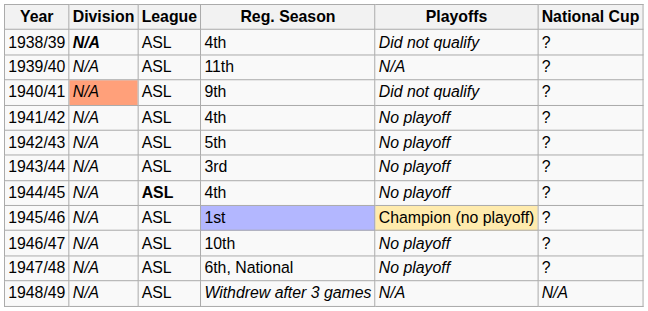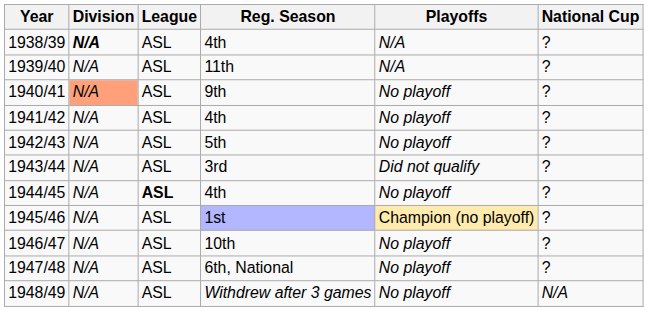1938/39 | Playoffs: Did not qualify -> N/A
1940/41 | Playoffs: Did not qualify -> No playoff
1943/44 | Playoffs: No playoff -> Did not qualify
1948/49 | Playoffs: N/A -> No playoff
